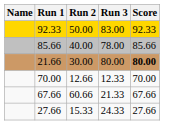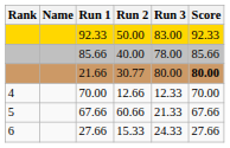+ column: Rank | 4 | 5 | 6
21.66 | Run 2: 30.00 -> 30.77
